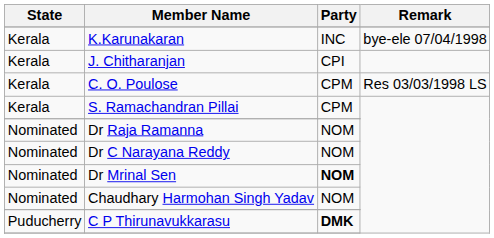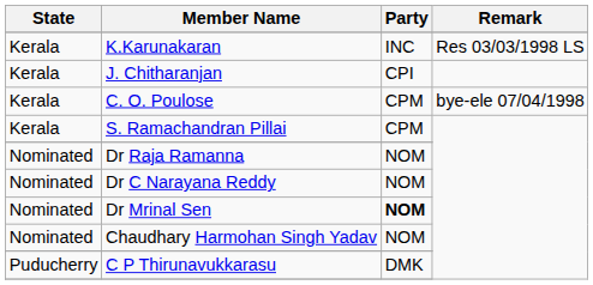K.Karunakaran | Remark: bye-ele 07/04/1998 -> Res 03/03/1998 LS
C. O. Poulose | Remark: Res 03/03/1998 LS -> bye-ele 07/04/1998
C P Thirunavukkarasu | Party: bold -> normal
